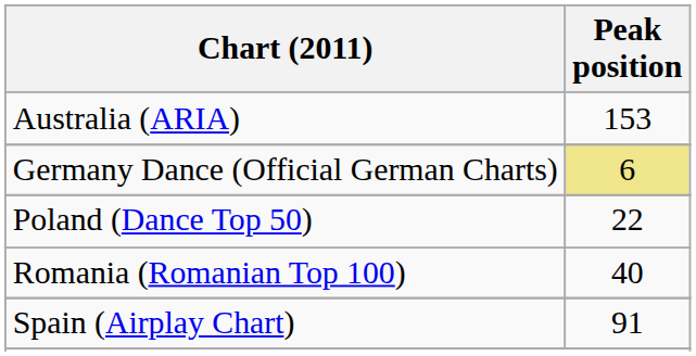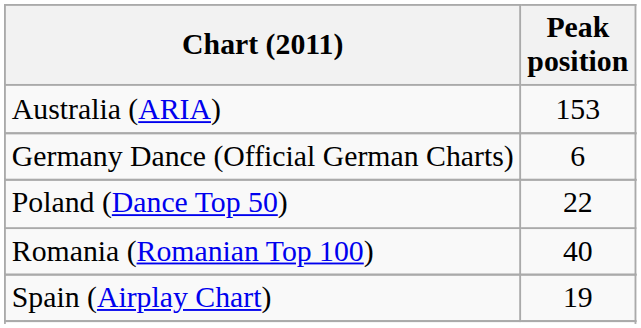Germany Dance (Official German Charts) | Peak position: khaki background -> no background
Spain (Airplay Chart) | Peak position: 91 -> 19
